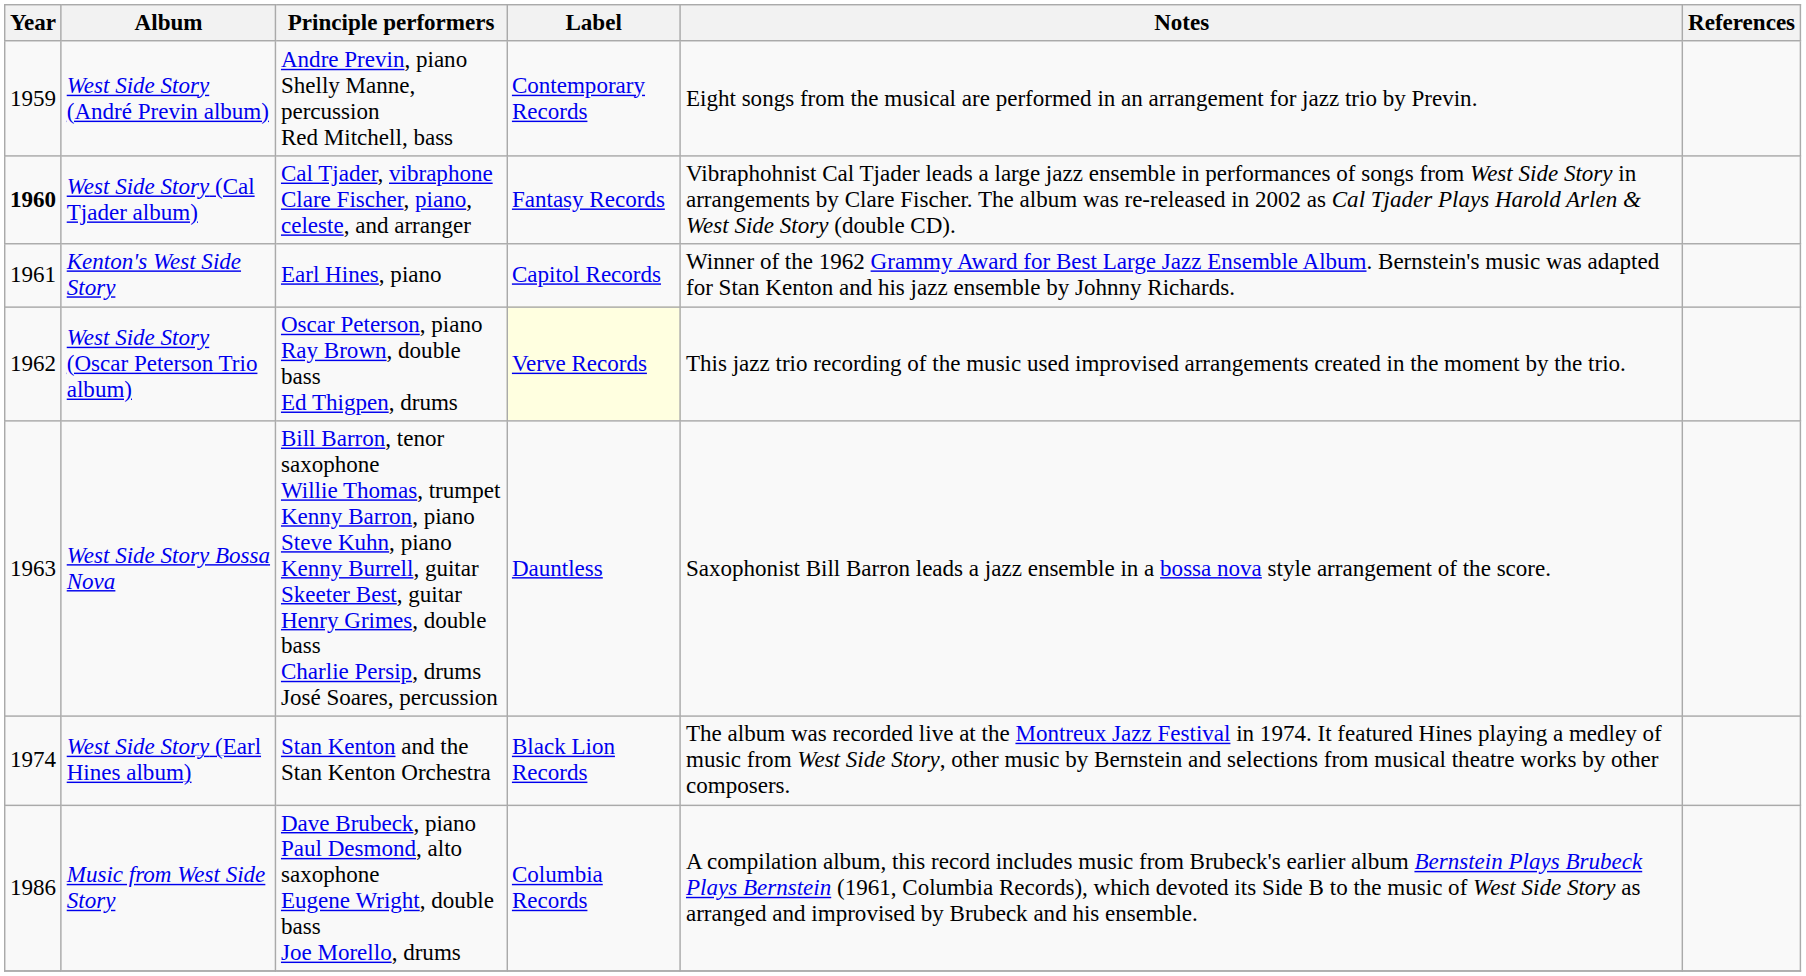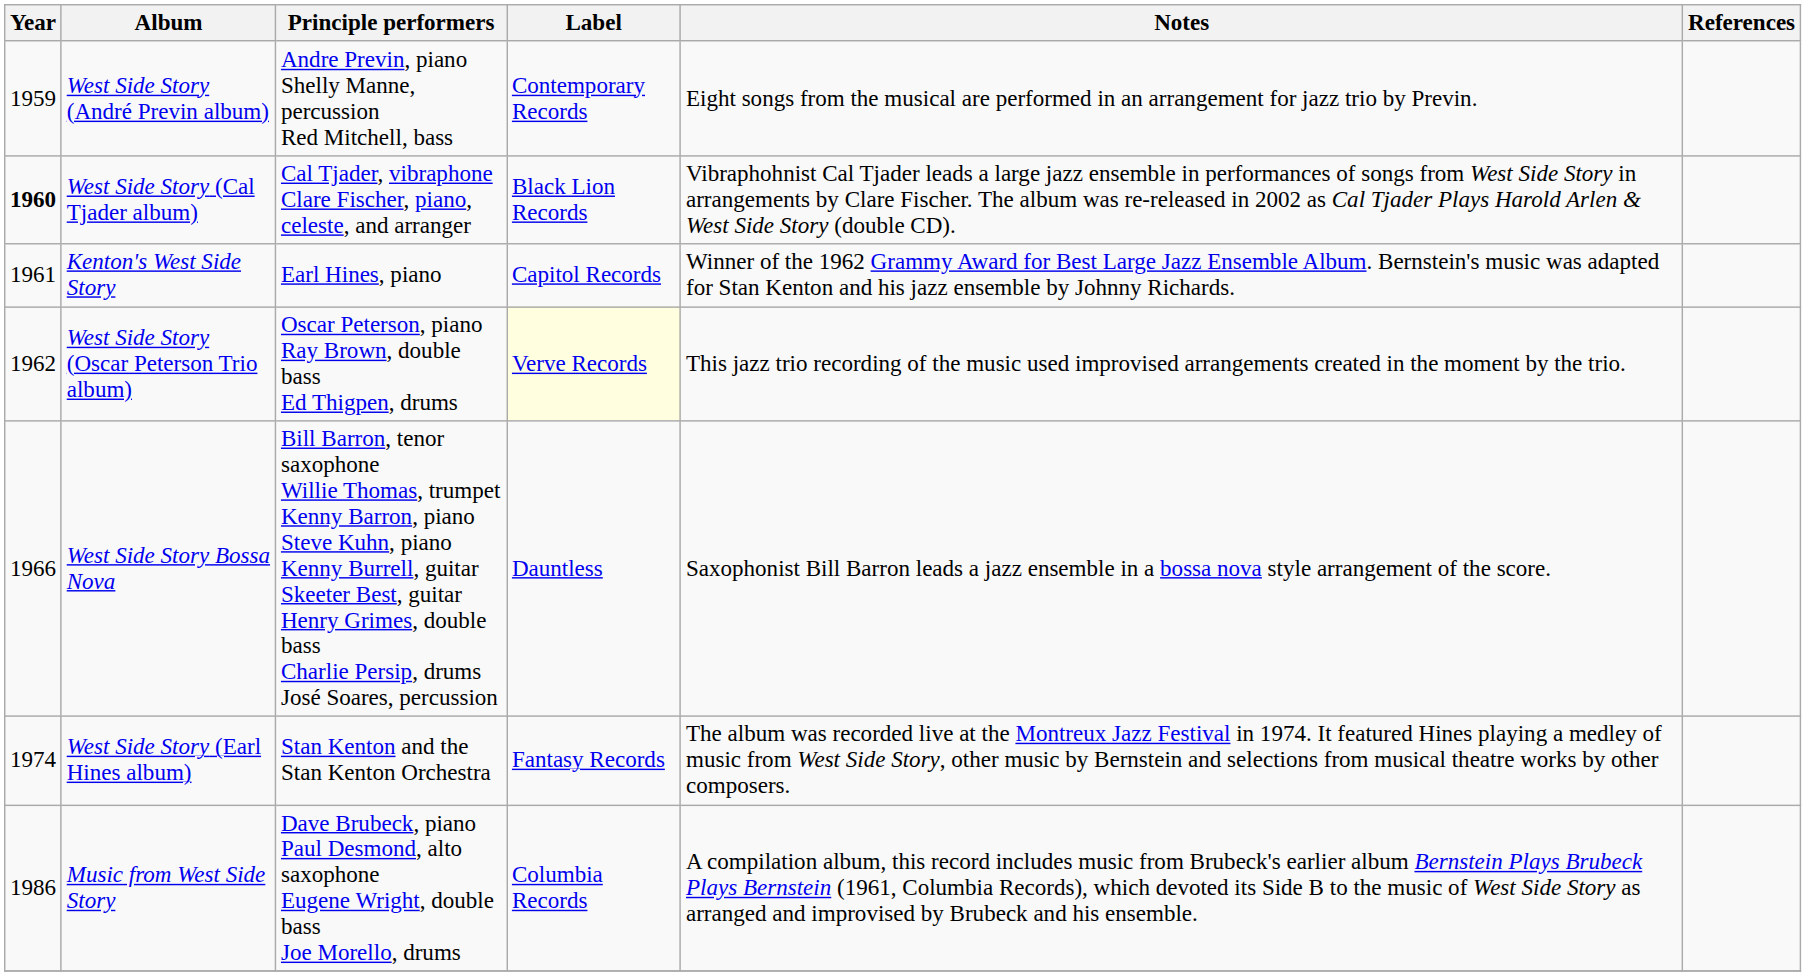West Side Story (Cal Tjader album) | Label: Fantasy Records -> Black Lion Records
West Side Story Bossa Nova | Year: 1963 -> 1966
West Side Story (Earl Hines album) | Label: Black Lion Records -> Fantasy Records
